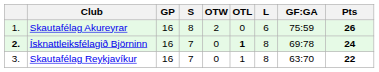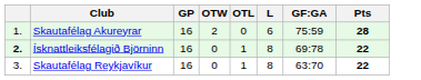- column: S | 8 | 7 | 7
Skautafélag Akureyrar | Pts: 26 -> 28
Ísknattleiksfélagið Björninn | OTL: bold -> normal
Ísknattleiksfélagið Björninn | Pts: 24 -> 22
